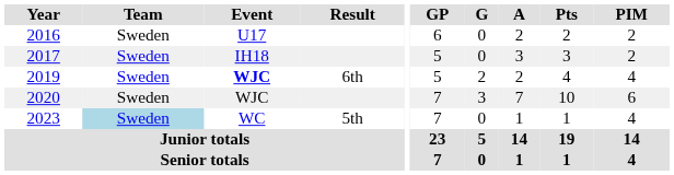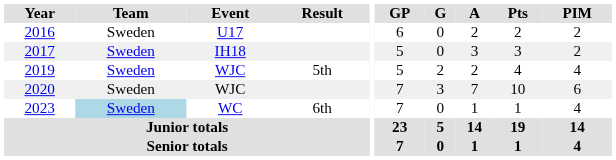2019 | Event: bold -> normal
2019 | Result: 6th -> 5th
2023 | Result: 5th -> 6th
